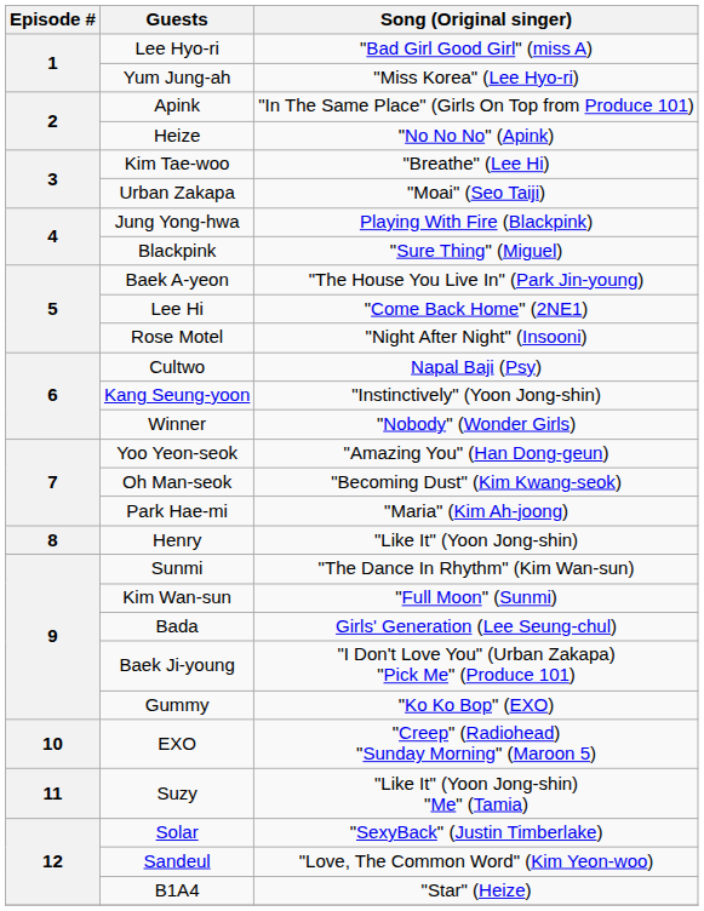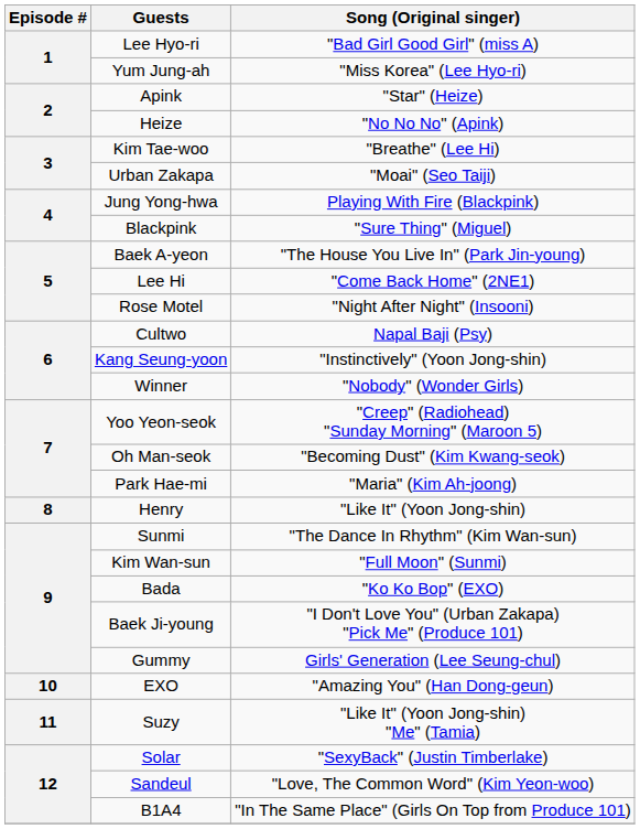Apink | Song (Original singer): "In The Same Place" (Girls On Top from Produce 101) -> "Star" (Heize)
Yoo Yeon-seok | Song (Original singer): "Amazing You" (Han Dong-geun) -> "Creep" (Radiohead) "Sunday Morning" (Maroon 5)
Bada | Song (Original singer): Girls' Generation (Lee Seung-chul) -> "Ko Ko Bop" (EXO)
Gummy | Song (Original singer): "Ko Ko Bop" (EXO) -> Girls' Generation (Lee Seung-chul)
EXO | Song (Original singer): "Creep" (Radiohead) "Sunday Morning" (Maroon 5) -> "Amazing You" (Han Dong-geun)
B1A4 | Song (Original singer): "Star" (Heize) -> "In The Same Place" (Girls On Top from Produce 101)
